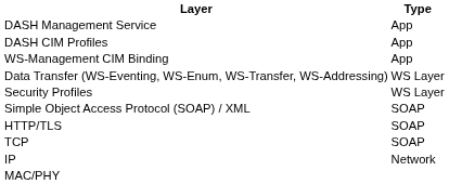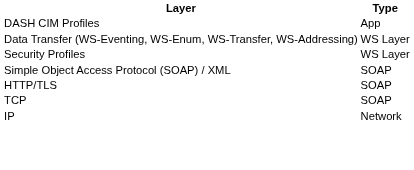- row: DASH Management Service | App
- row: WS-Management CIM Binding | App
- row: MAC/PHY
